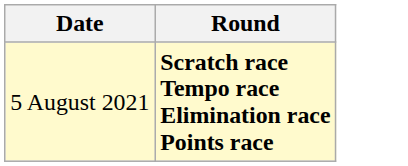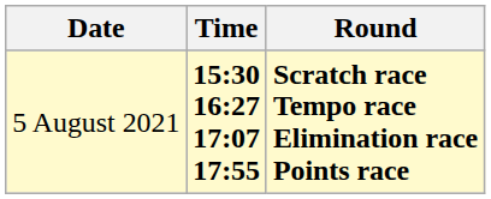+ column: Time | 15:30 16:27 17:07 17:55
